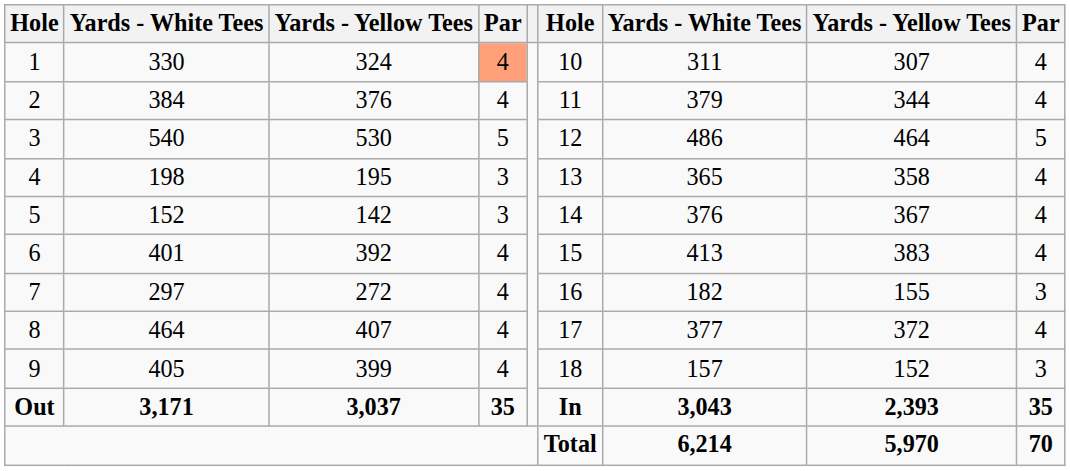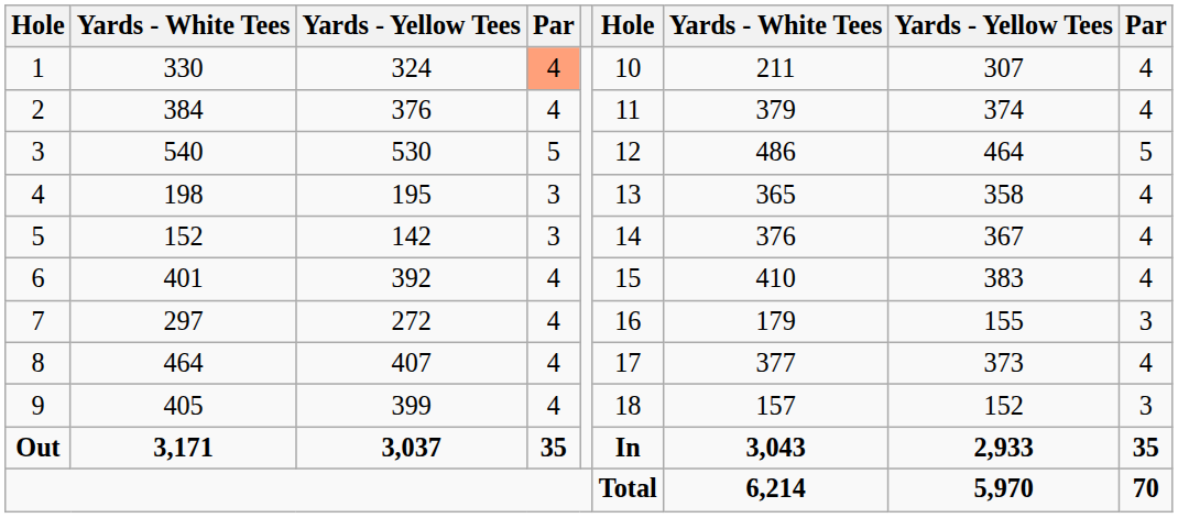1 | column 7: 311 -> 211
2 | column 8: 344 -> 374
6 | column 7: 413 -> 410
7 | column 7: 182 -> 179
8 | column 8: 372 -> 373
Out | column 8: 2,393 -> 2,933
